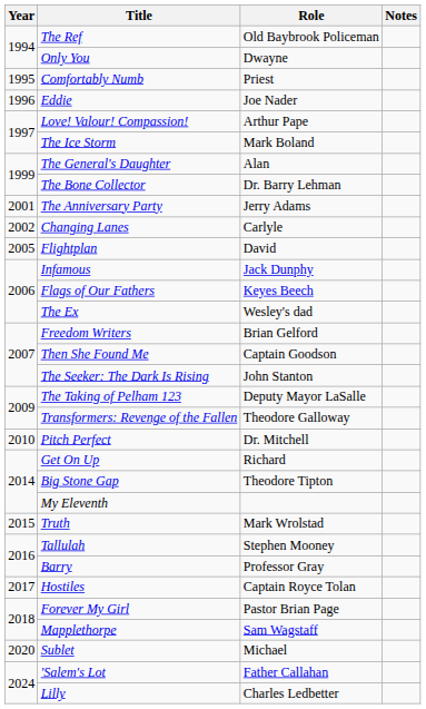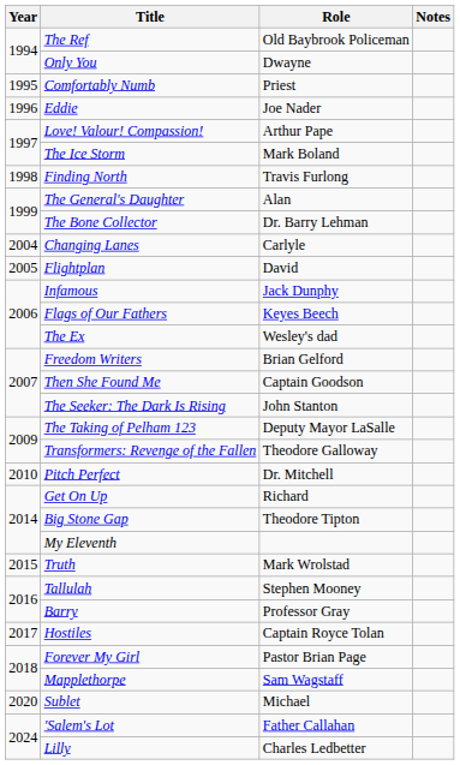+ row: 1998 | Finding North | Travis Furlong
- row: 2001 | The Anniversary Party | Jerry Adams
Changing Lanes | Year: 2002 -> 2004
